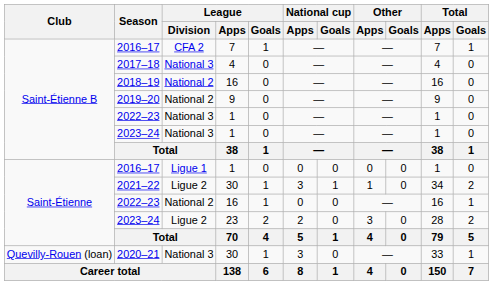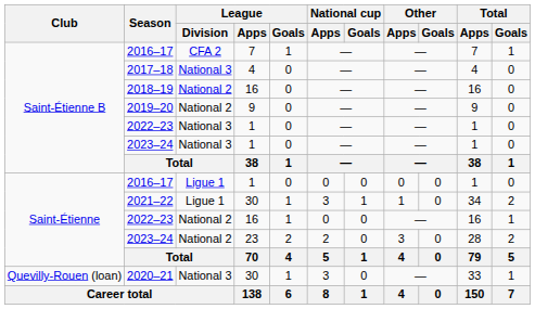2021–22 | League / Division: Ligue 2 -> Ligue 1
2023–24 / 23 | League / Division: Ligue 2 -> National 2
